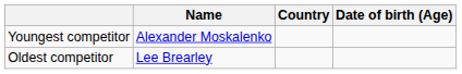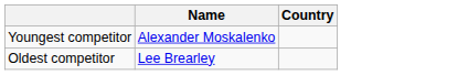- column: Date of birth (Age)
